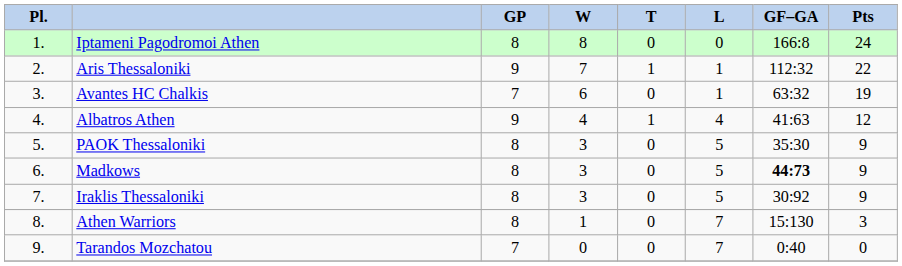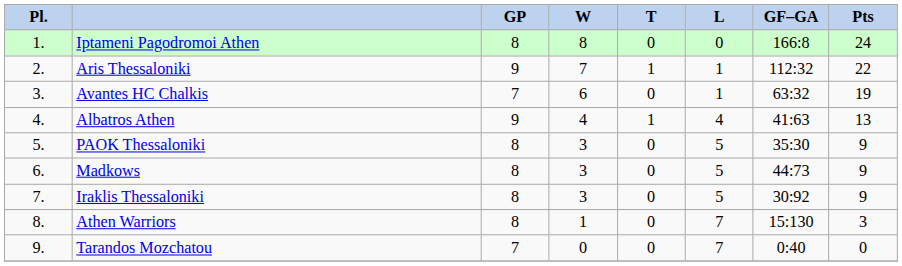Albatros Athen | column 8: 12 -> 13
Madkows | column 7: bold -> normal
